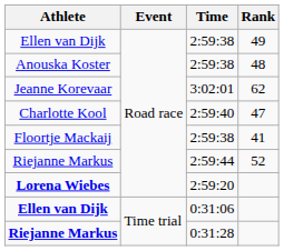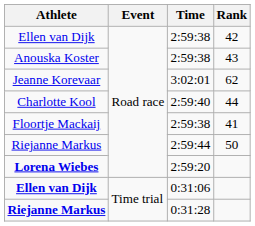Ellen van Dijk / 2:59:38 | Rank: 49 -> 42
Anouska Koster | Rank: 48 -> 43
Charlotte Kool | Rank: 47 -> 44
Riejanne Markus / 2:59:44 | Rank: 52 -> 50
